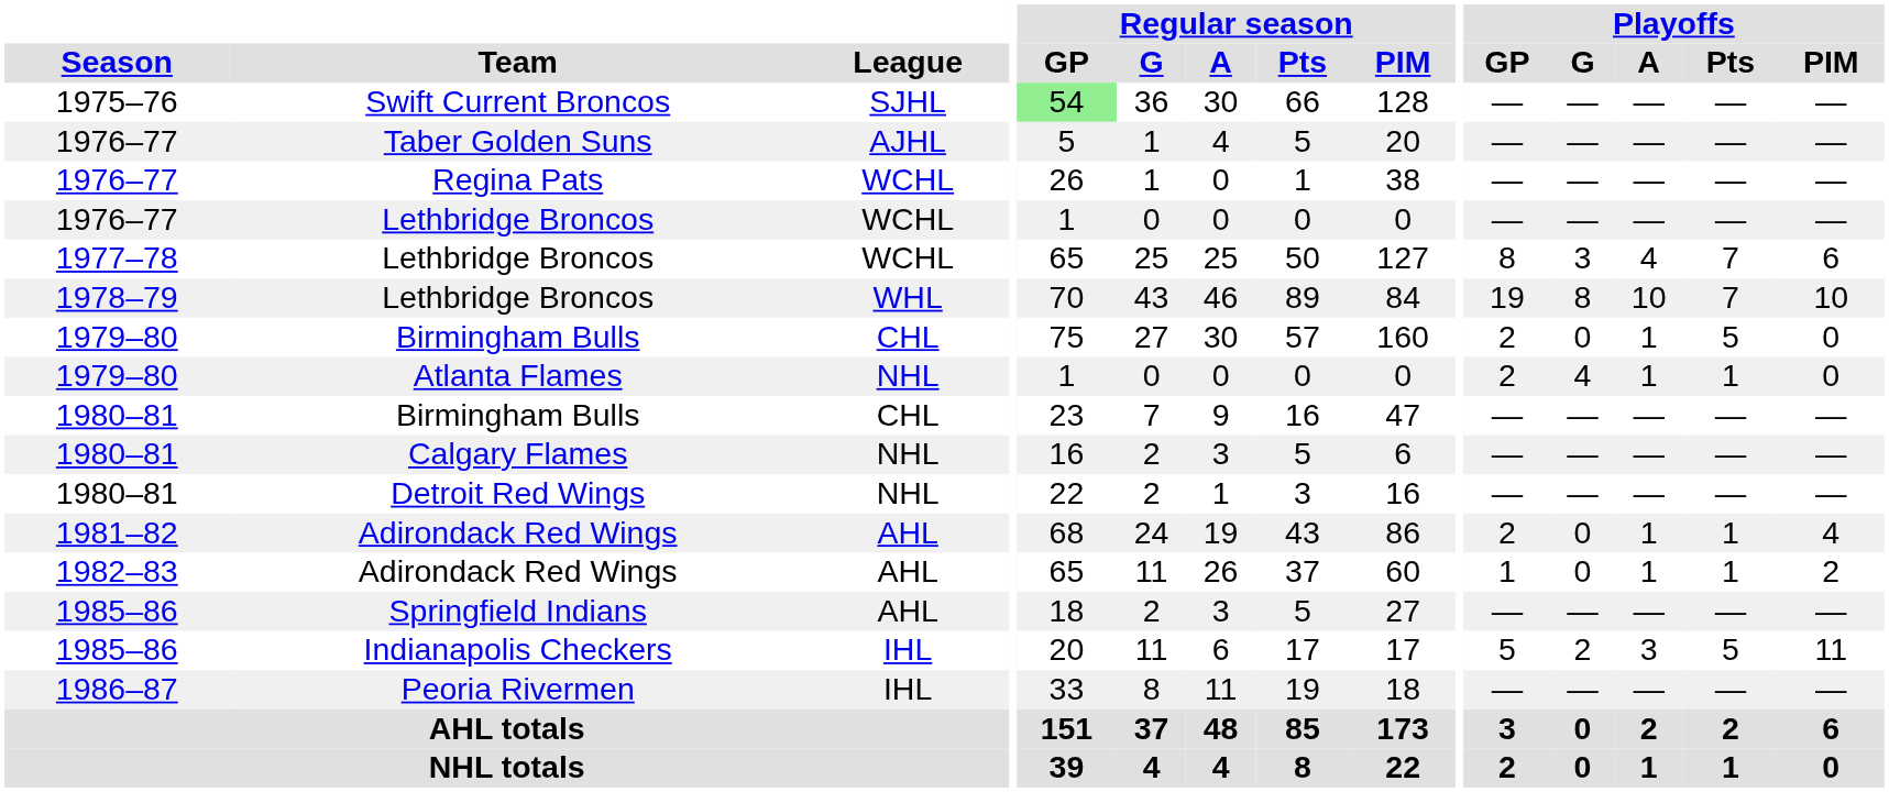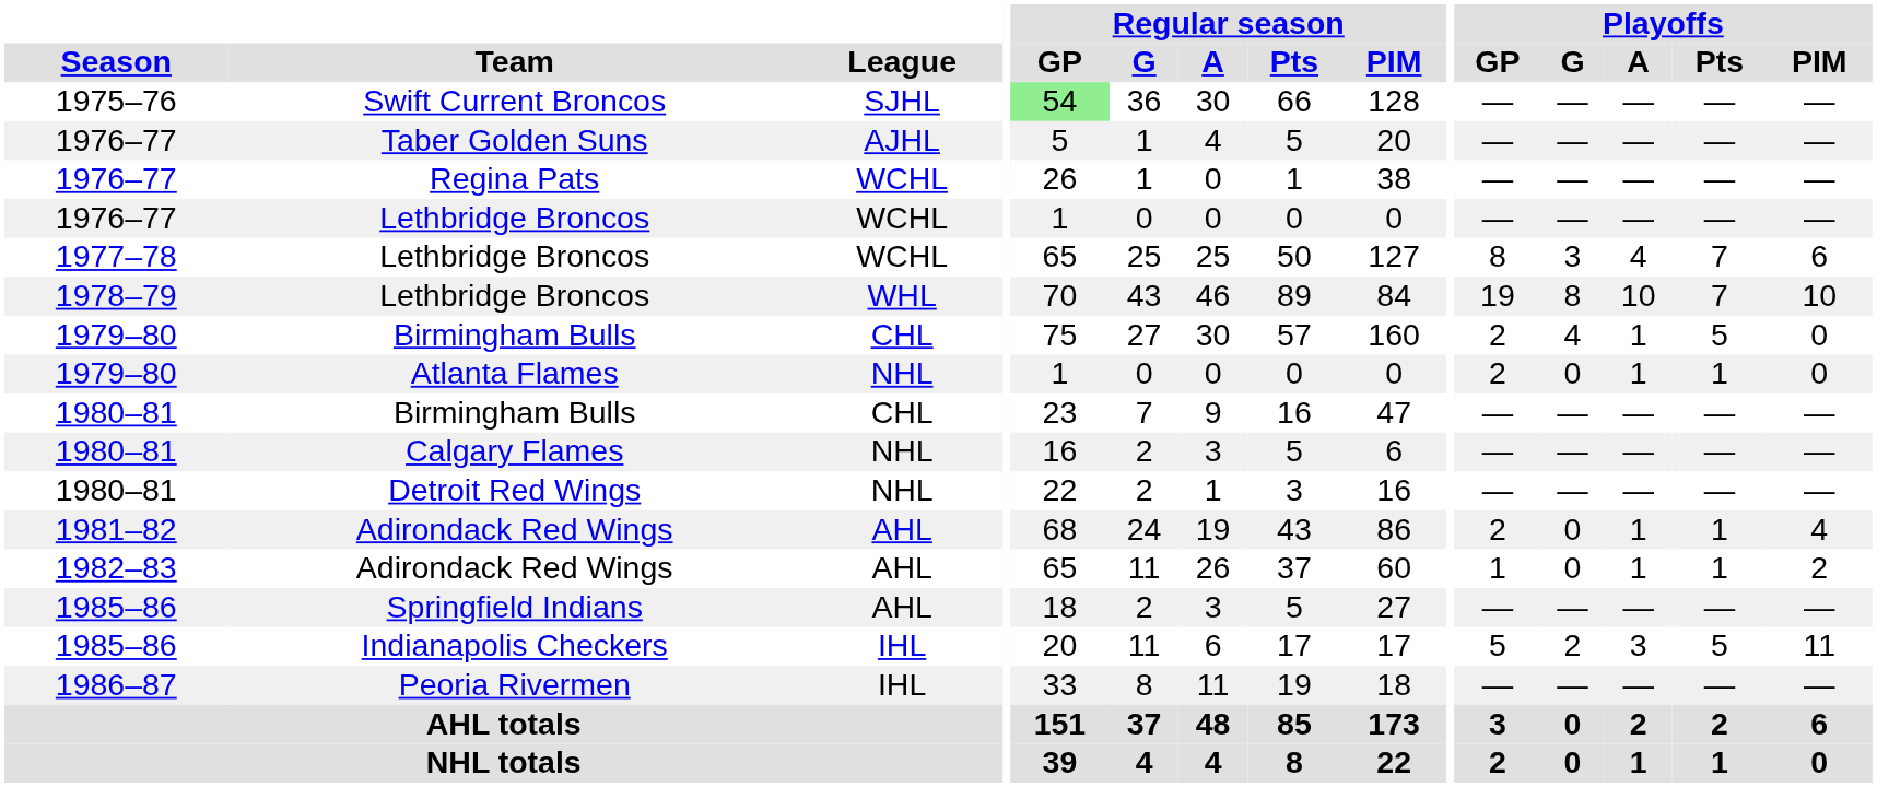1979–80 / Birmingham Bulls | Playoffs / G: 0 -> 4
Atlanta Flames | Playoffs / G: 4 -> 0
